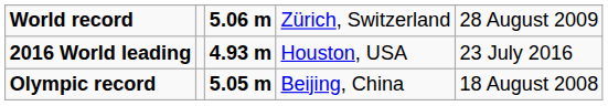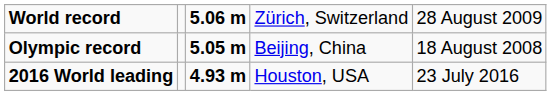rows swapped: Olympic record <-> 2016 World leading
